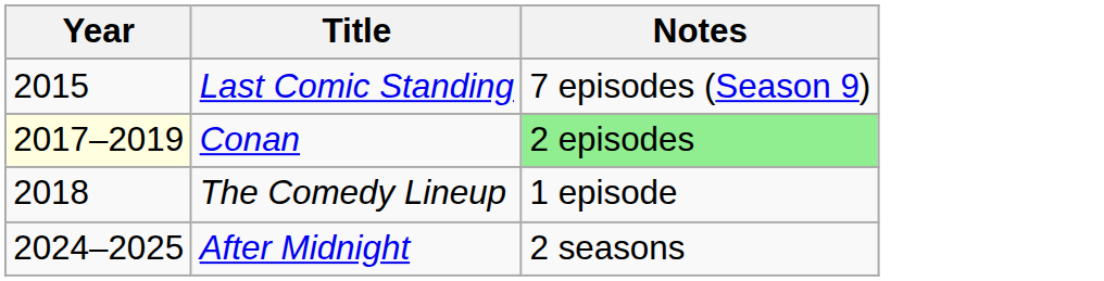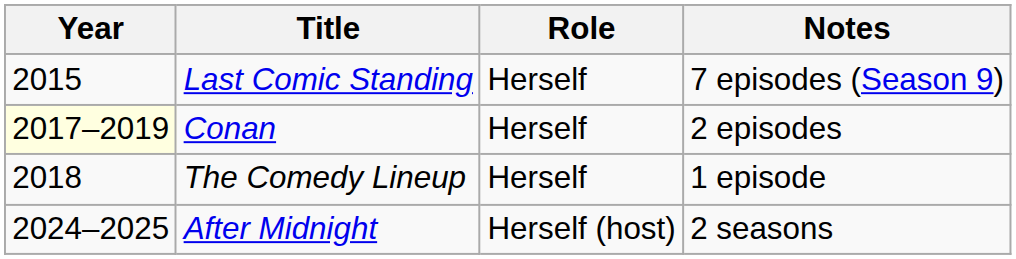+ column: Role | Herself | Herself | Herself | Herself (host)
Conan | Notes: lightgreen background -> no background
